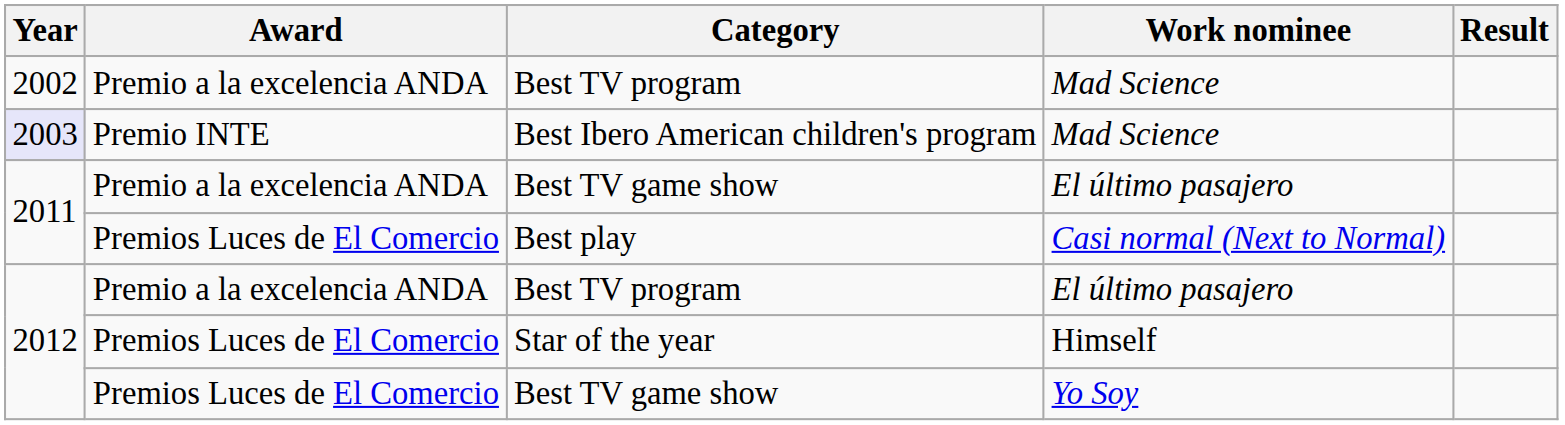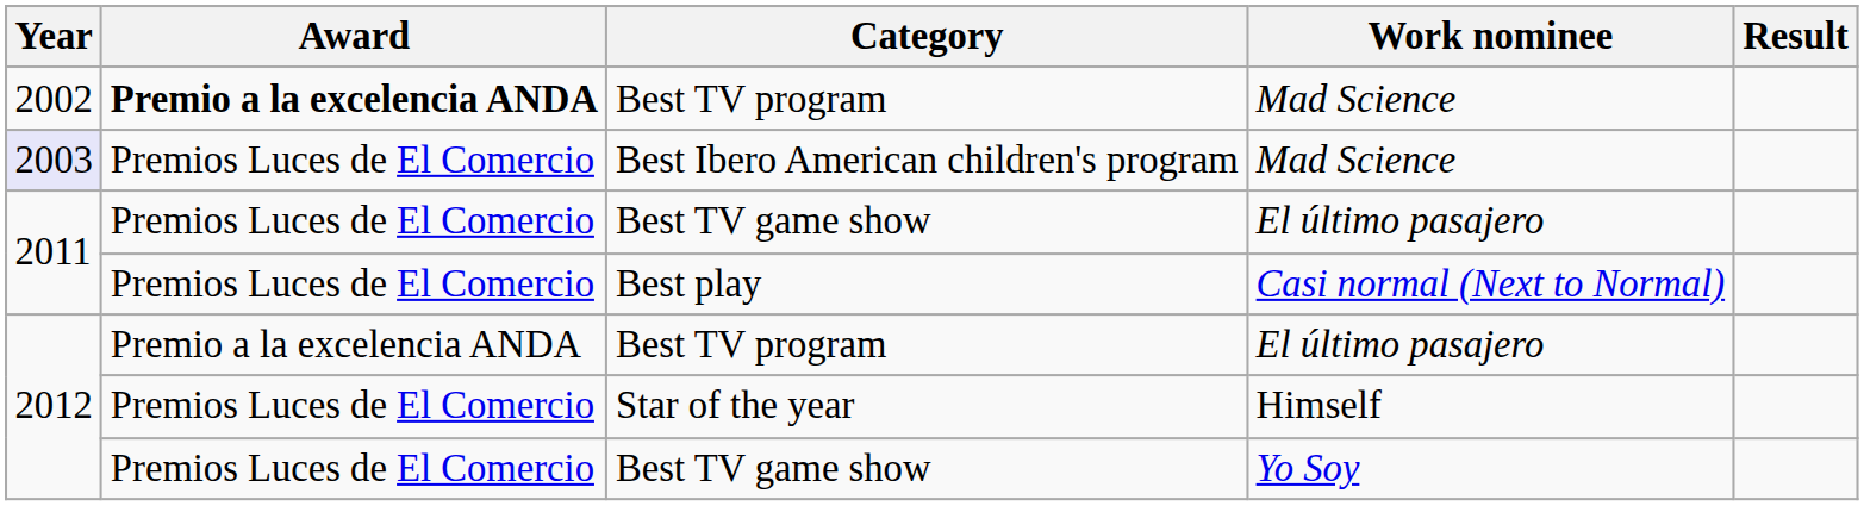Best TV program / Mad Science | Award: normal -> bold
Best Ibero American children's program | Award: Premio INTE -> Premios Luces de El Comercio
Best TV game show / El último pasajero | Award: Premio a la excelencia ANDA -> Premios Luces de El Comercio
